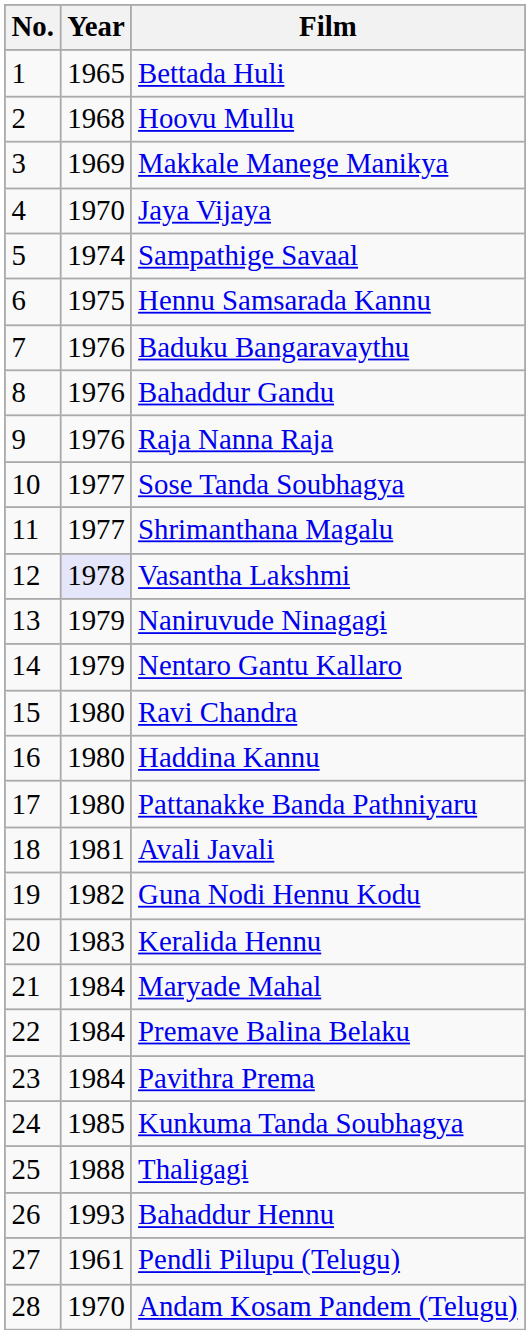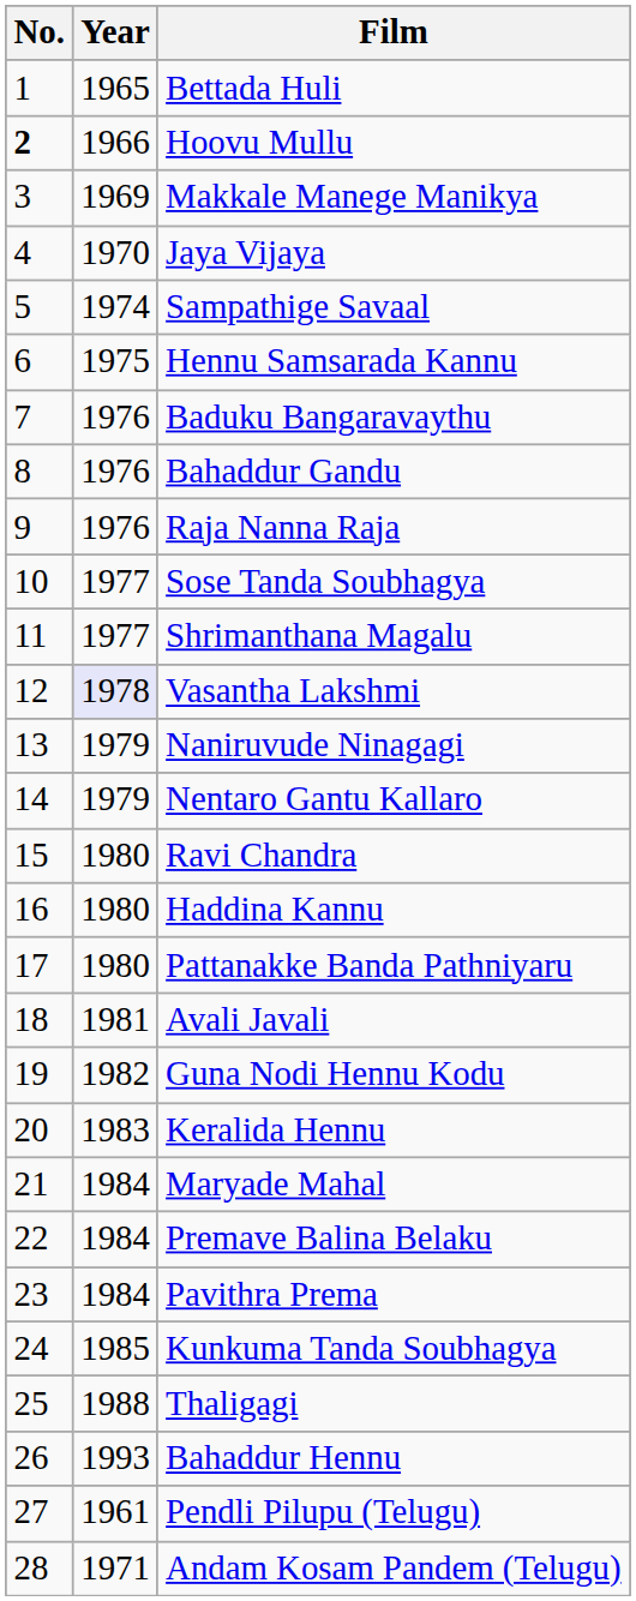Hoovu Mullu | No.: normal -> bold
Hoovu Mullu | Year: 1968 -> 1966
Andam Kosam Pandem (Telugu) | Year: 1970 -> 1971
